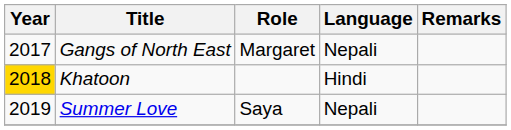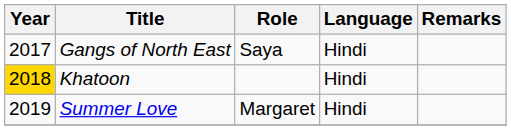Gangs of North East | Role: Margaret -> Saya
Gangs of North East | Language: Nepali -> Hindi
Summer Love | Role: Saya -> Margaret
Summer Love | Language: Nepali -> Hindi
